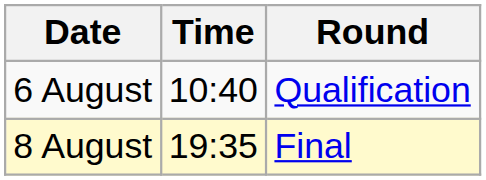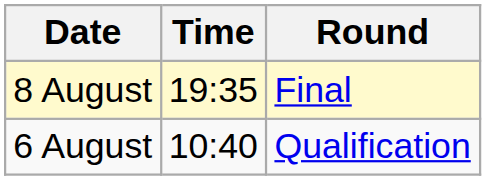rows swapped: 6 August <-> 8 August
